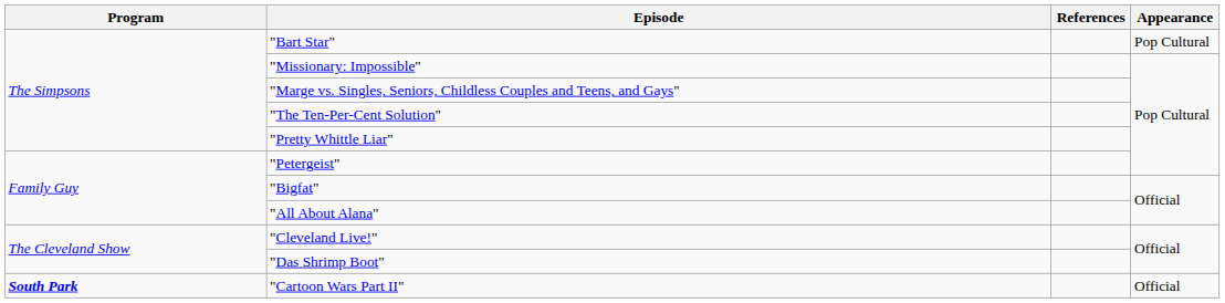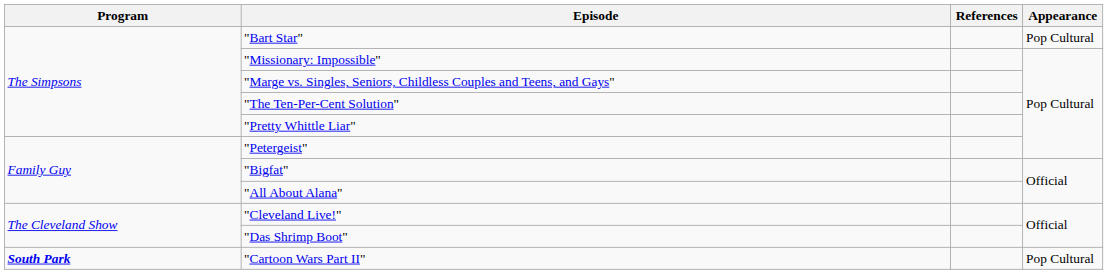"Cartoon Wars Part II" | Appearance: Official -> Pop Cultural
